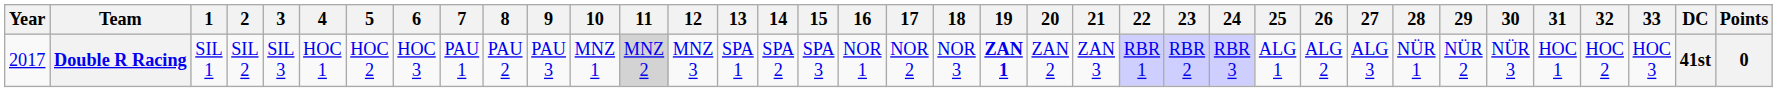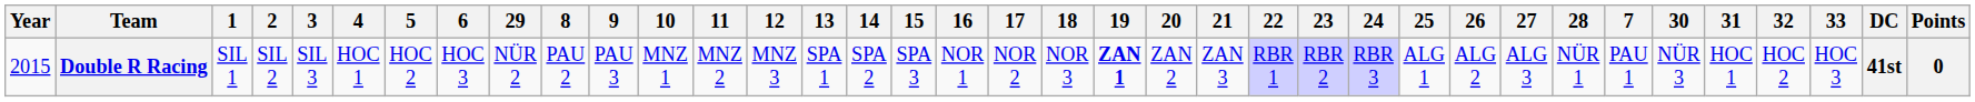columns swapped: 7 <-> 29
Double R Racing | Year: 2017 -> 2015
Double R Racing | 11: lightgrey background -> no background
